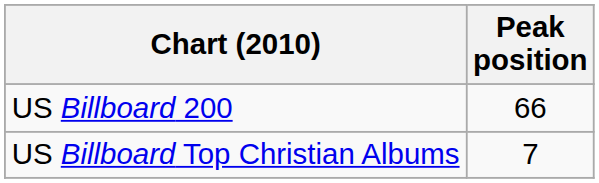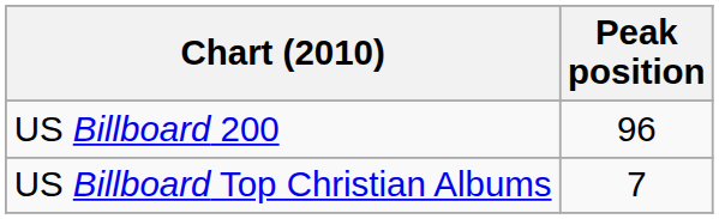US Billboard 200 | Peak position: 66 -> 96
